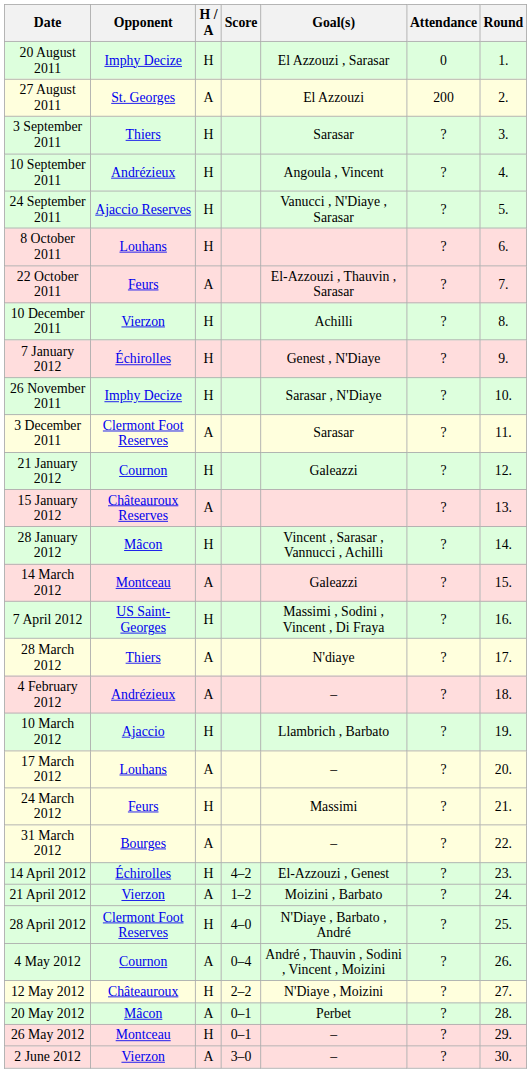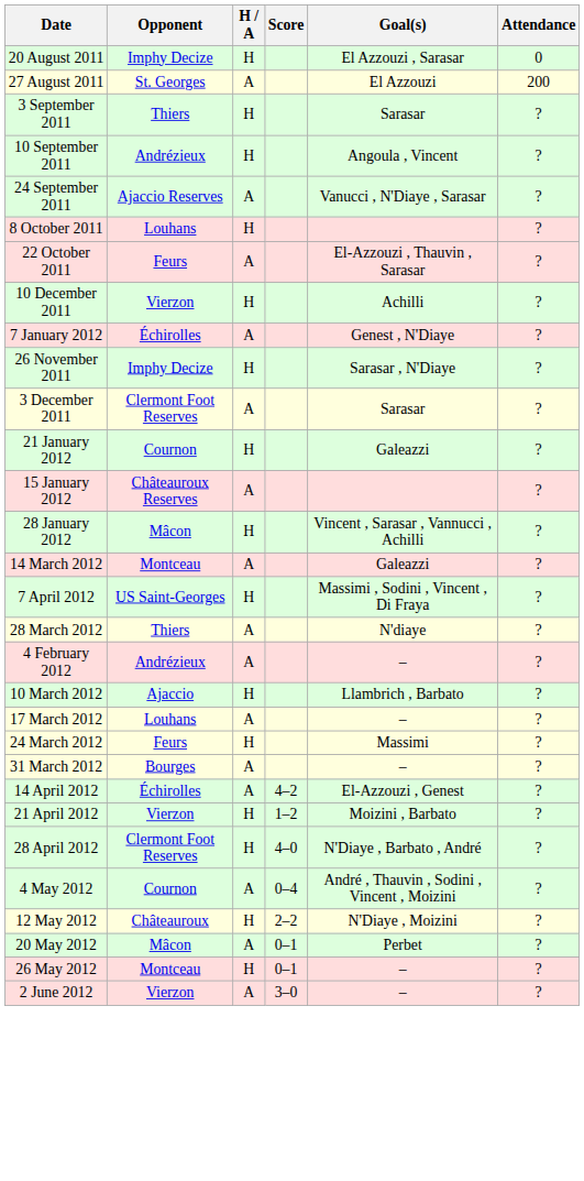- column: Round | 1. | 2. | 3. | 4. | 5. | 6. | 7. | 8. | 9. | 10. | 11. | 12. | 13. | 14. | 15. | 16. | 17. | 18. | 19. | 20. | 21. | 22. | 23. | 24. | 25. | 26. | 27. | 28. | 29. | 30.
24 September 2011 | H / A: H -> A
7 January 2012 | H / A: H -> A
14 April 2012 | H / A: H -> A
21 April 2012 | H / A: A -> H
